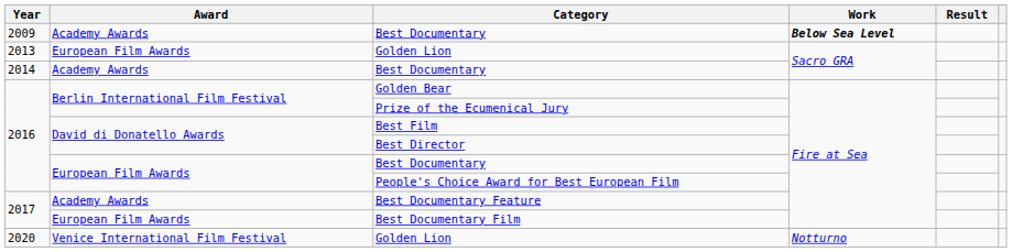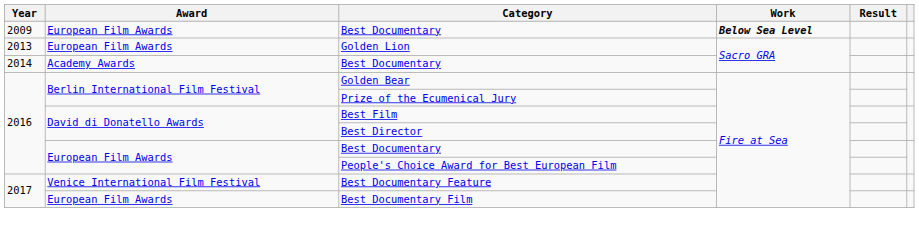2009 / Best Documentary | Award: Academy Awards -> European Film Awards
Best Documentary Feature | Award: Academy Awards -> Venice International Film Festival
- row: 2020 | Venice International Film Festival | Golden Lion | Notturno
